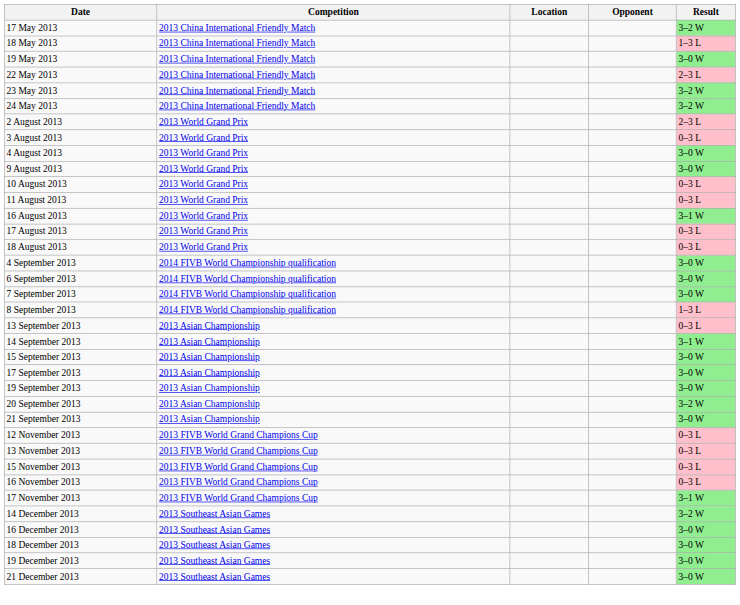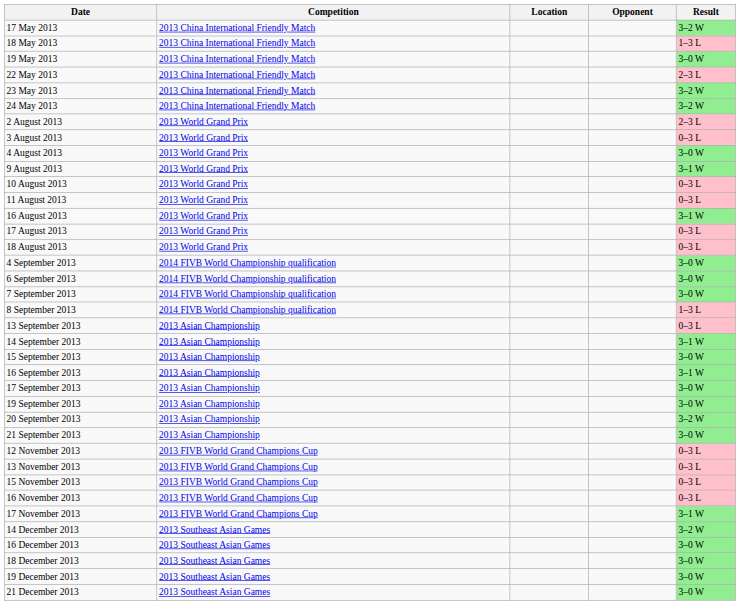9 August 2013 | Result: 3–0 W -> 3–1 W
+ row: 16 September 2013 | 2013 Asian Championship | 3–1 W
